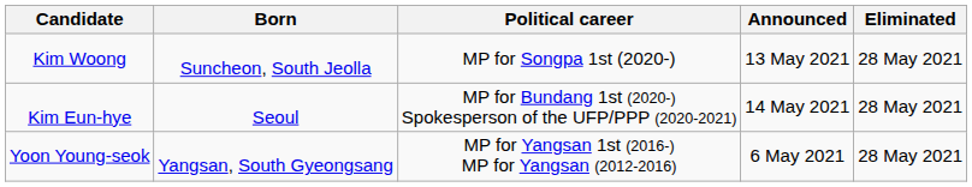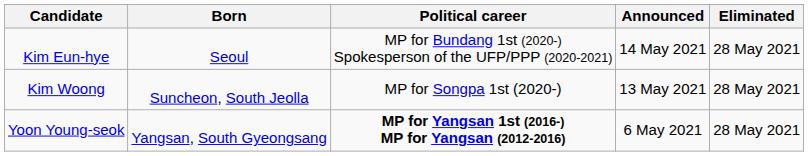rows swapped: Kim Eun-hye <-> Kim Woong
Yoon Young-seok | Political career: normal -> bold
